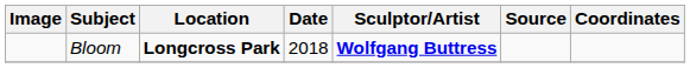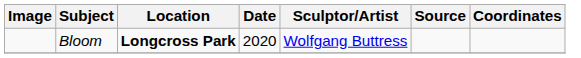Bloom | Date: 2018 -> 2020
Bloom | Sculptor/Artist: bold -> normal
